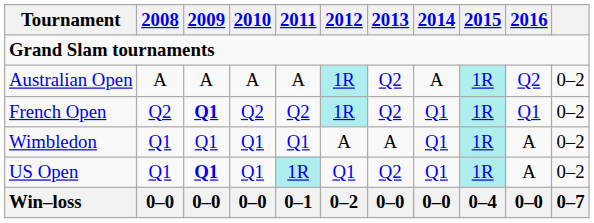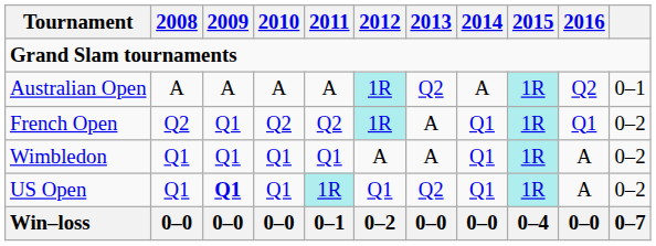Australian Open | column 11: 0–2 -> 0–1
French Open | 2009: bold -> normal
French Open | 2013: Q2 -> A
